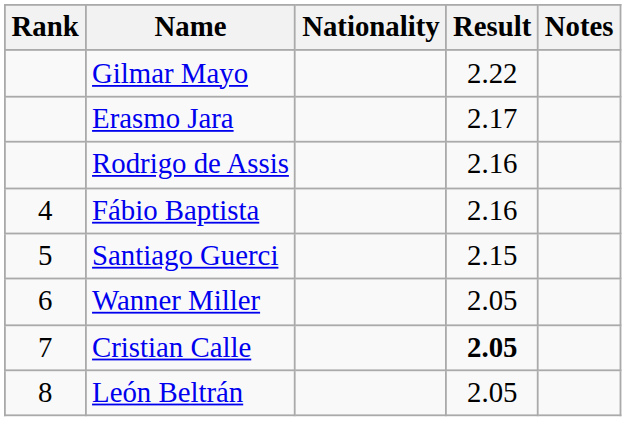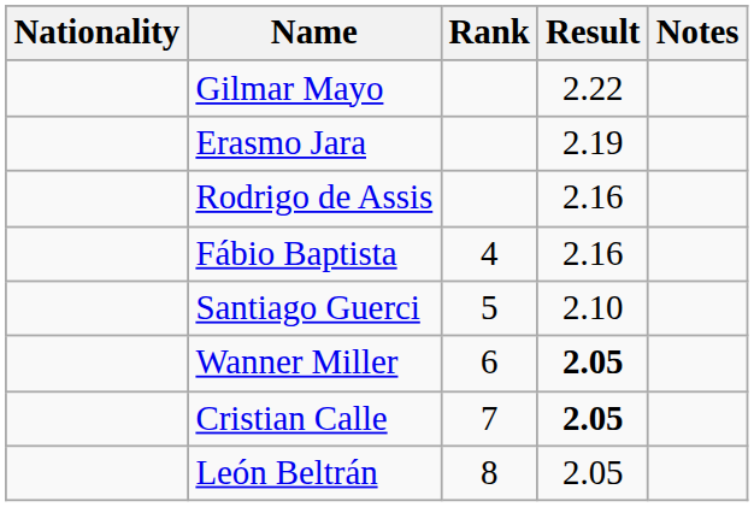columns swapped: Rank <-> Nationality
Erasmo Jara | Result: 2.17 -> 2.19
Santiago Guerci | Result: 2.15 -> 2.10
Wanner Miller | Result: normal -> bold
